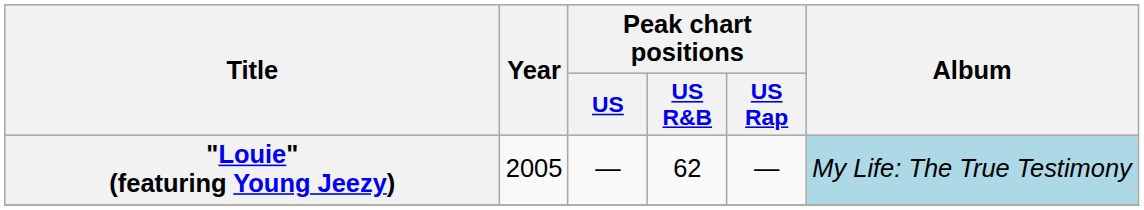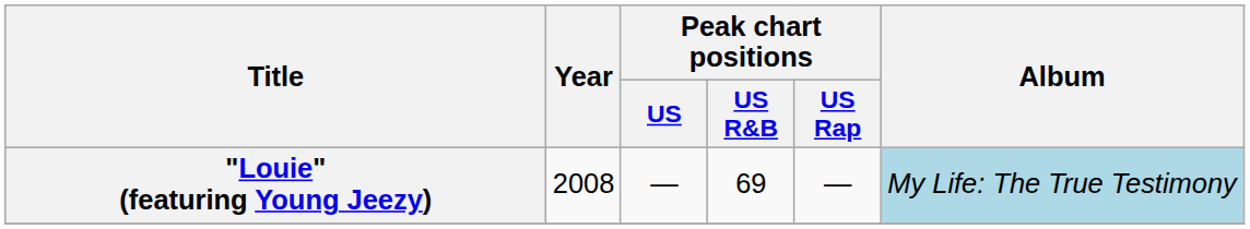"Louie" (featuring Young Jeezy) | Year: 2005 -> 2008
"Louie" (featuring Young Jeezy) | Peak chart positions / US R&B: 62 -> 69
